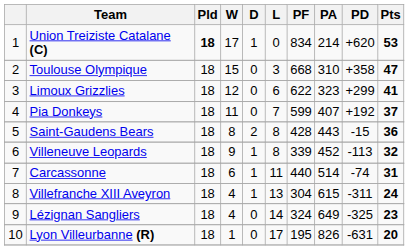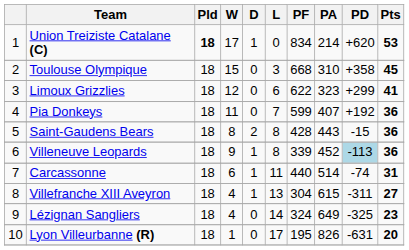Toulouse Olympique | Pts: 47 -> 45
Pia Donkeys | Pts: 37 -> 36
Villeneuve Leopards | PD: no background -> lightblue background
Villeneuve Leopards | Pts: 32 -> 36
Villefranche XIII Aveyron | Pts: 24 -> 27
